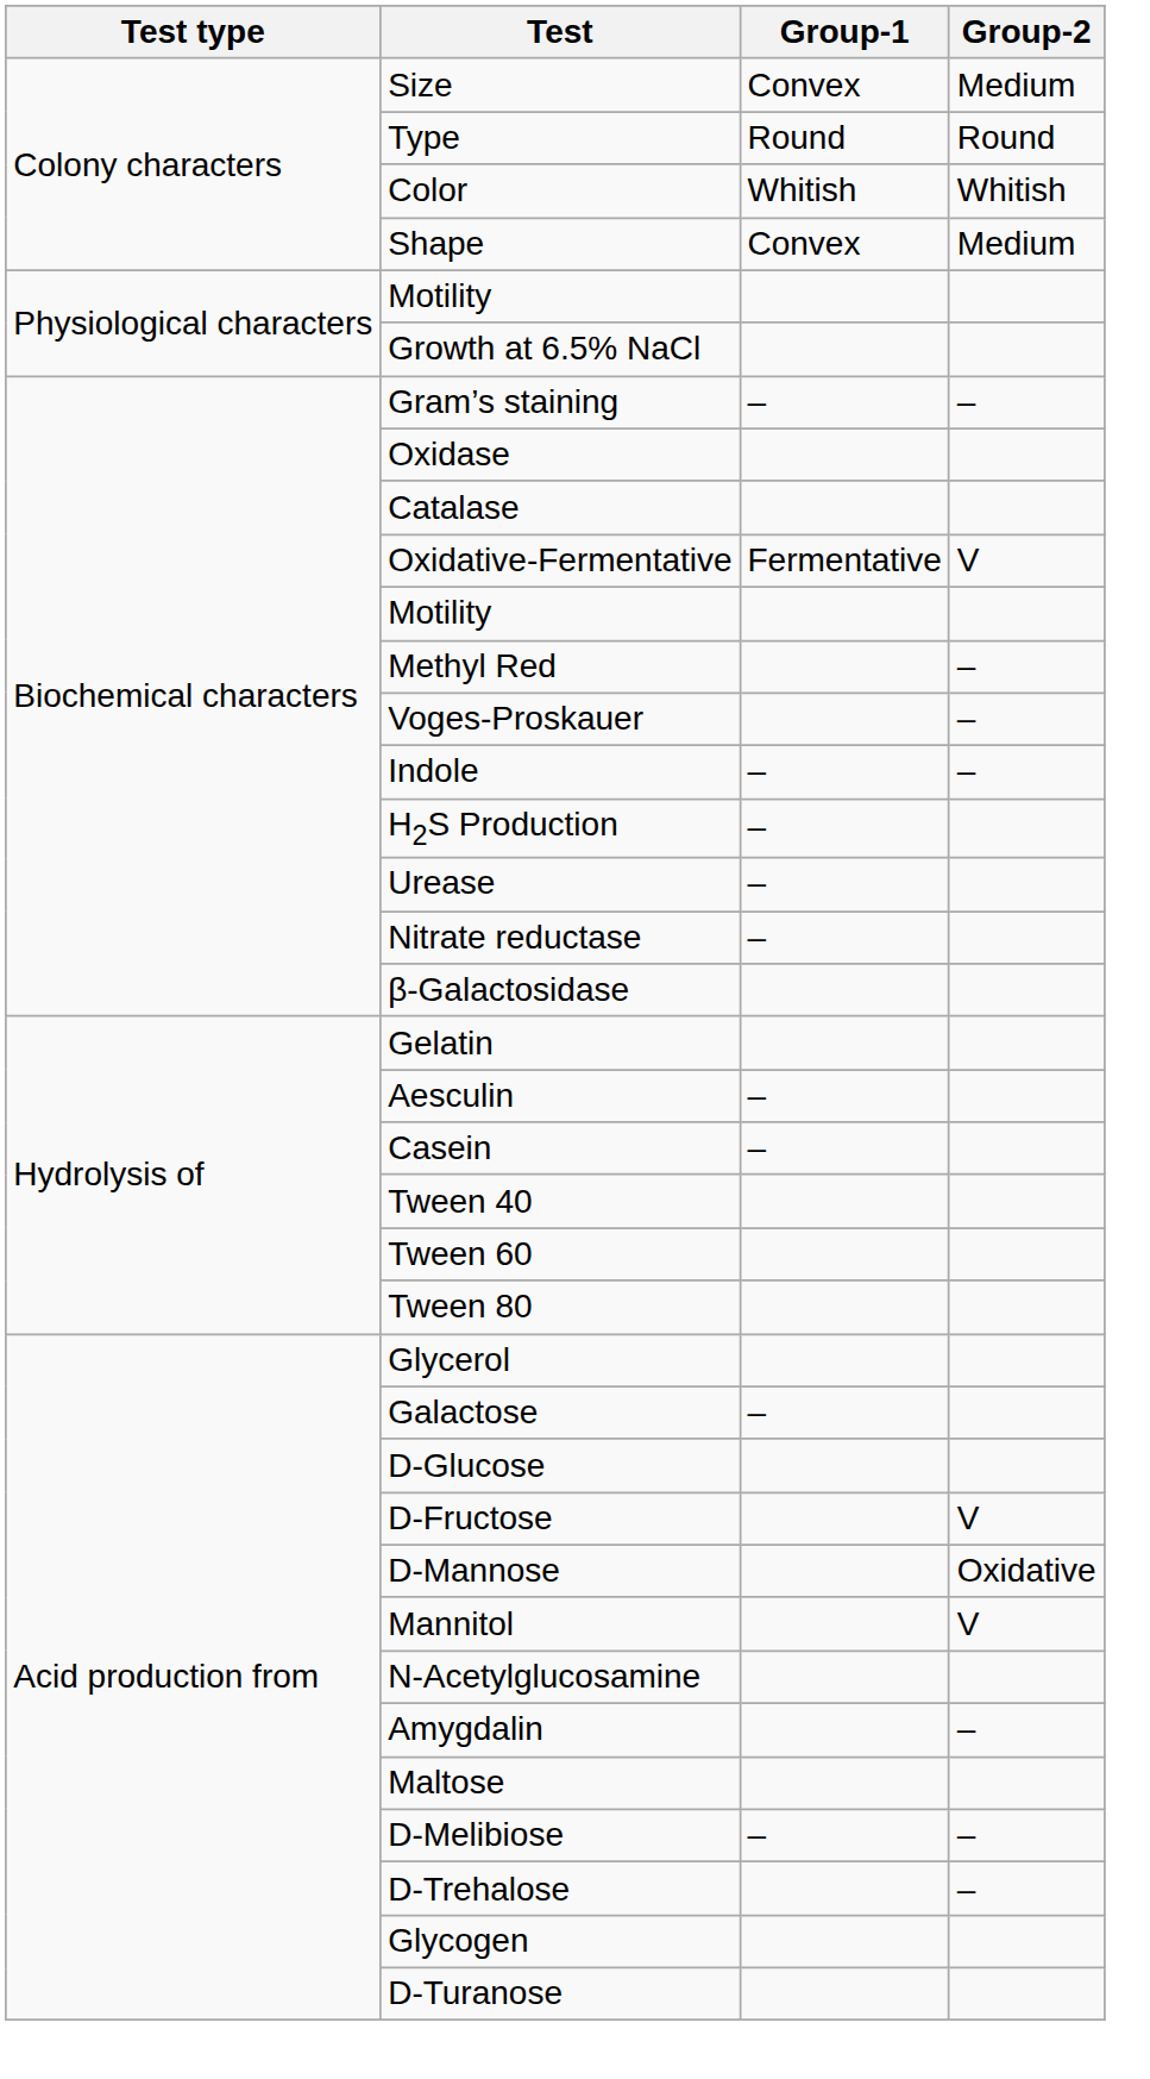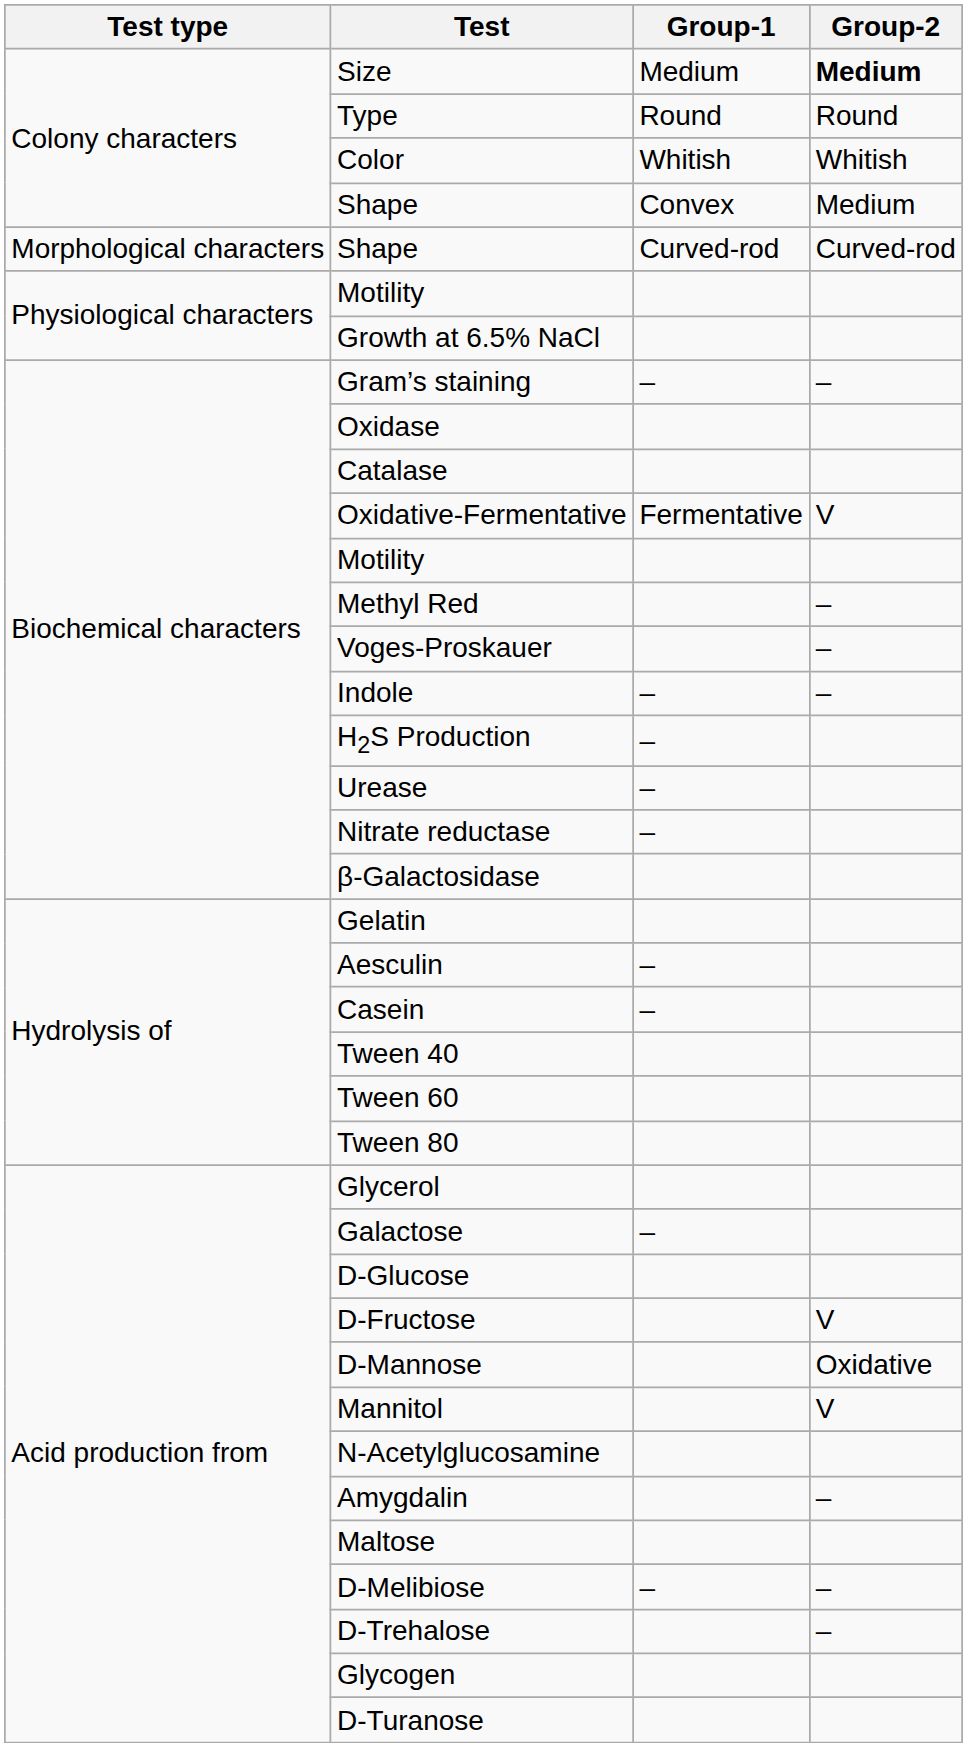Size | Group-1: Convex -> Medium
Size | Group-2: normal -> bold
+ row: Morphological characters | Shape | Curved-rod | Curved-rod
